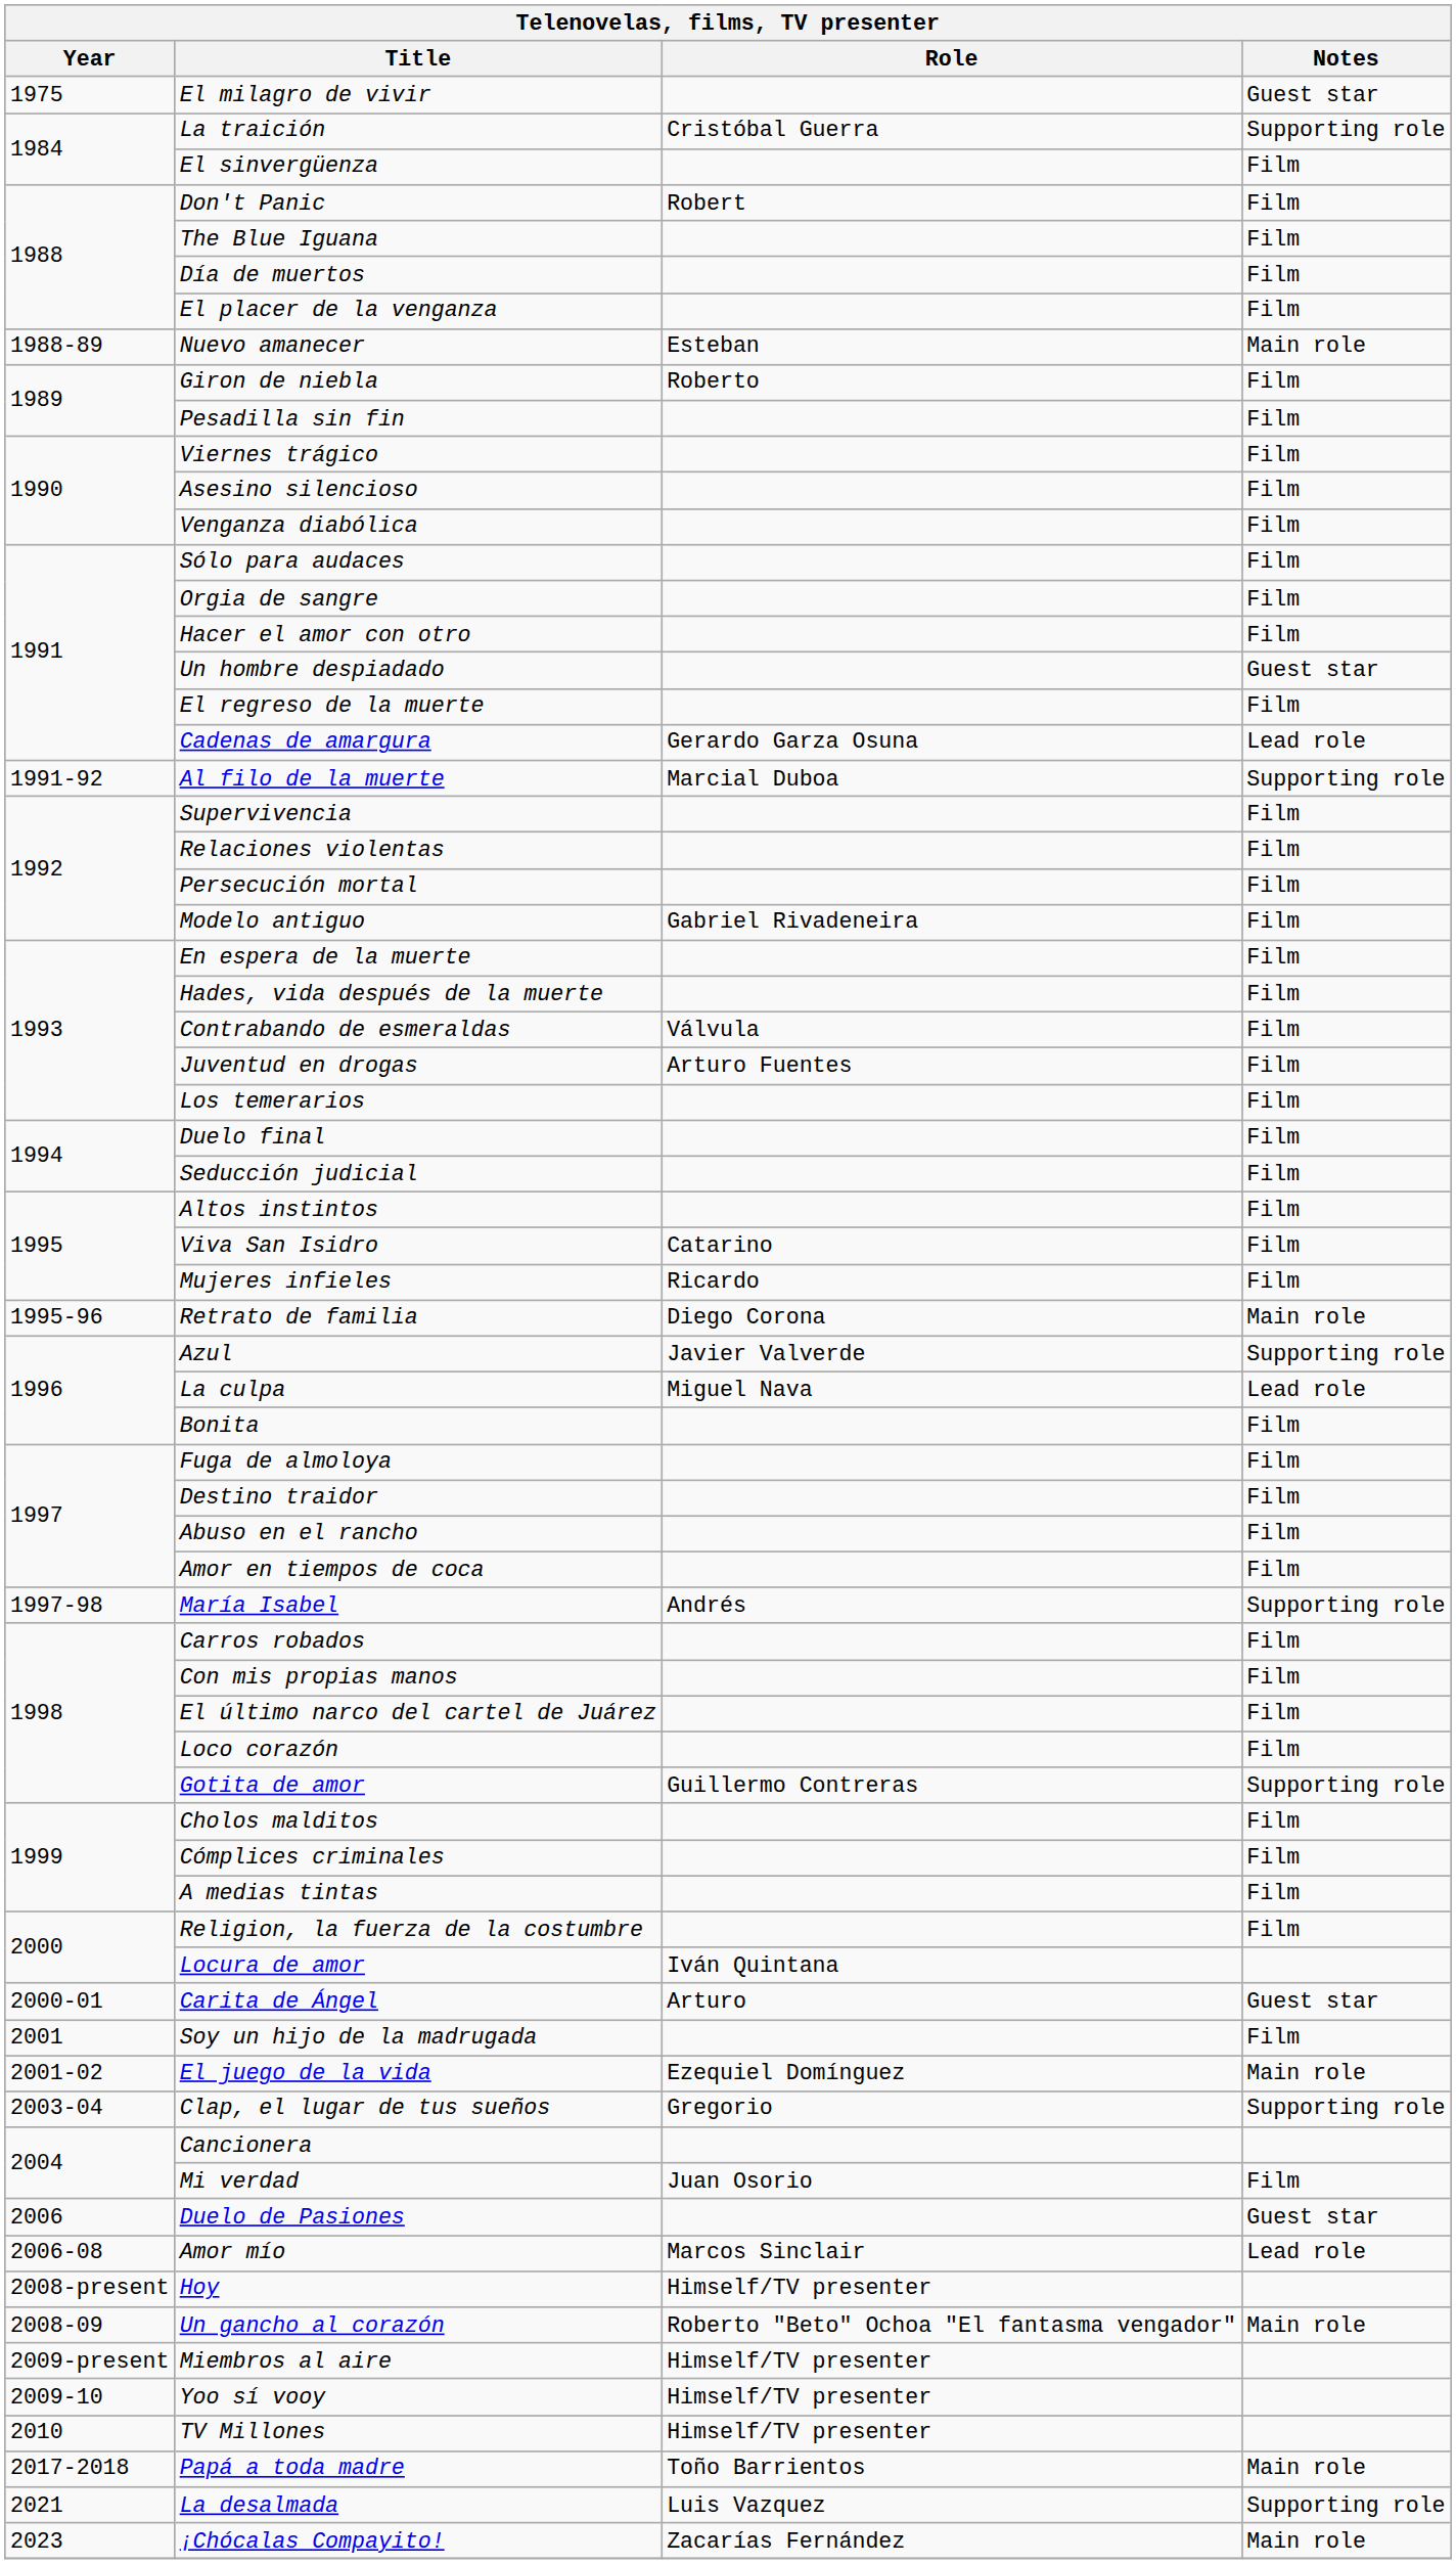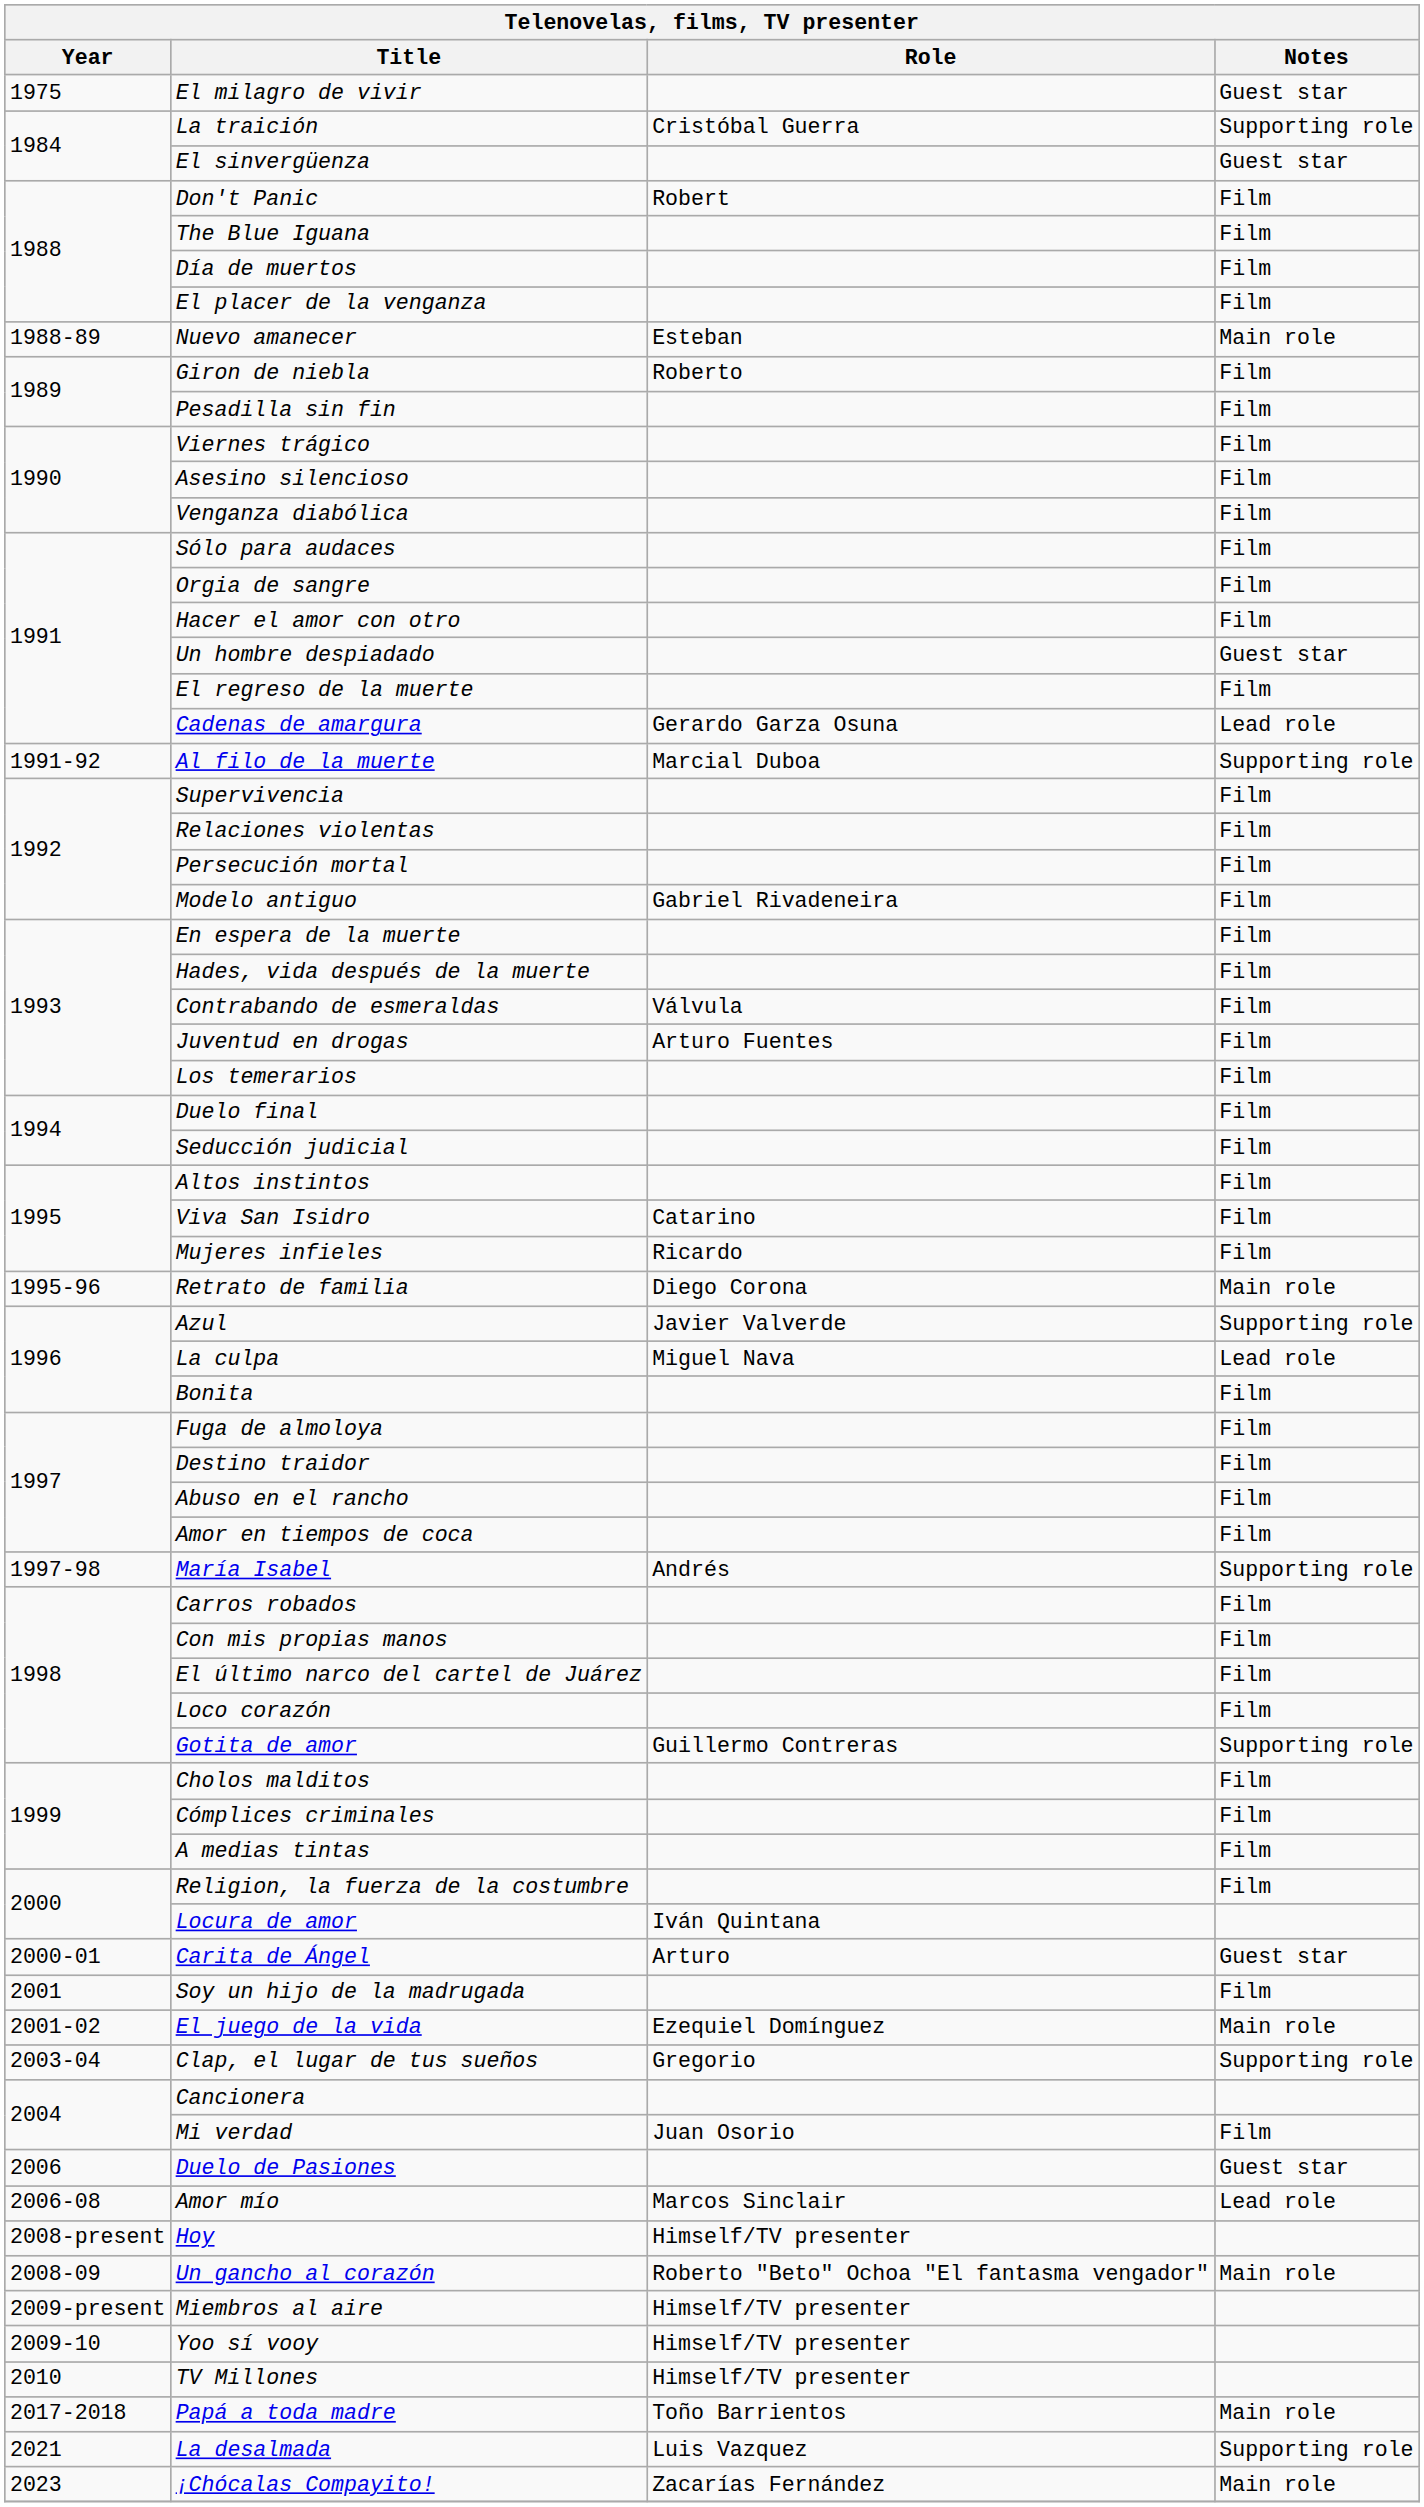El sinvergüenza | Notes: Film -> Guest star
